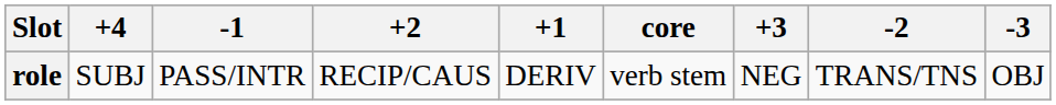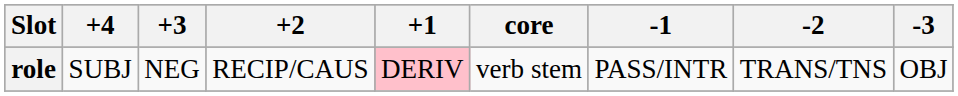columns swapped: +3 <-> -1
role | +1: no background -> pink background
